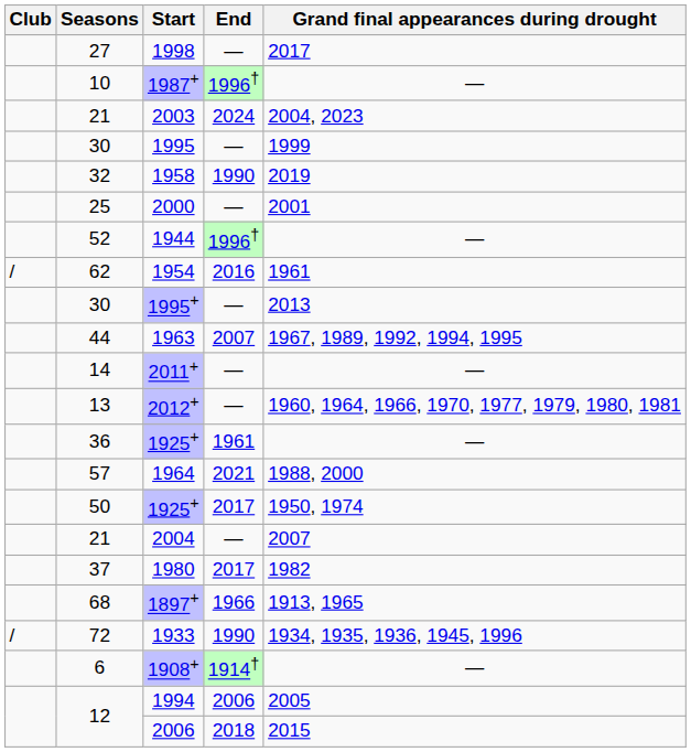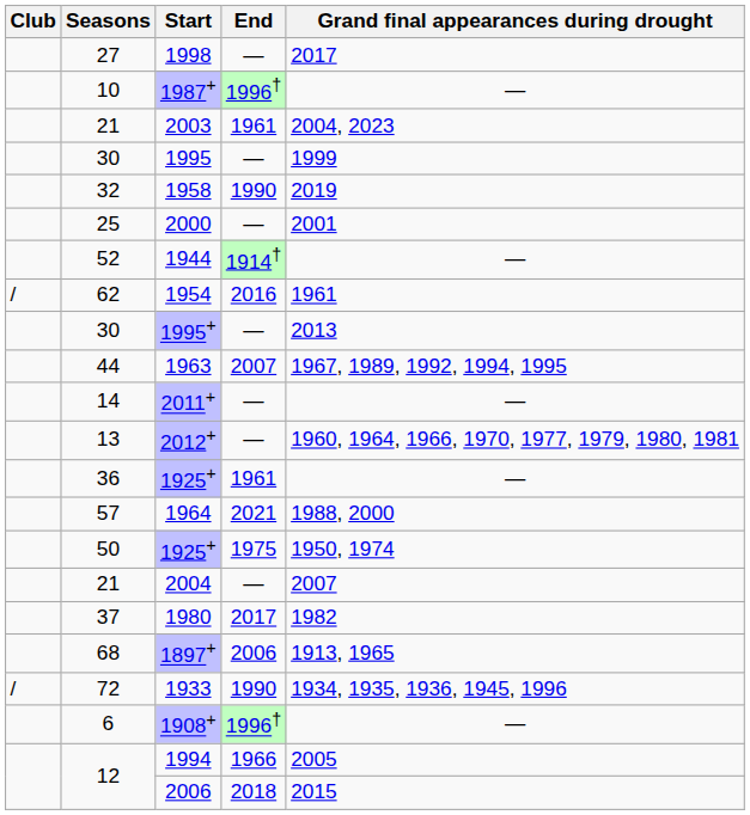2003 | End: 2024 -> 1961
1944 | End: 1996† -> 1914†
50 / 1925+ | End: 2017 -> 1975
1897+ | End: 1966 -> 2006
1908+ | End: 1914† -> 1996†
1994 | End: 2006 -> 1966
